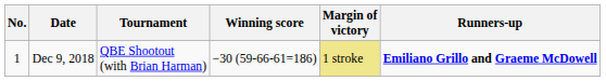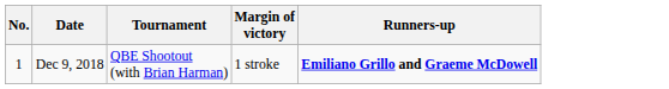- column: Winning score | −30 (59-66-61=186)
Dec 9, 2018 | Margin of victory: khaki background -> no background
